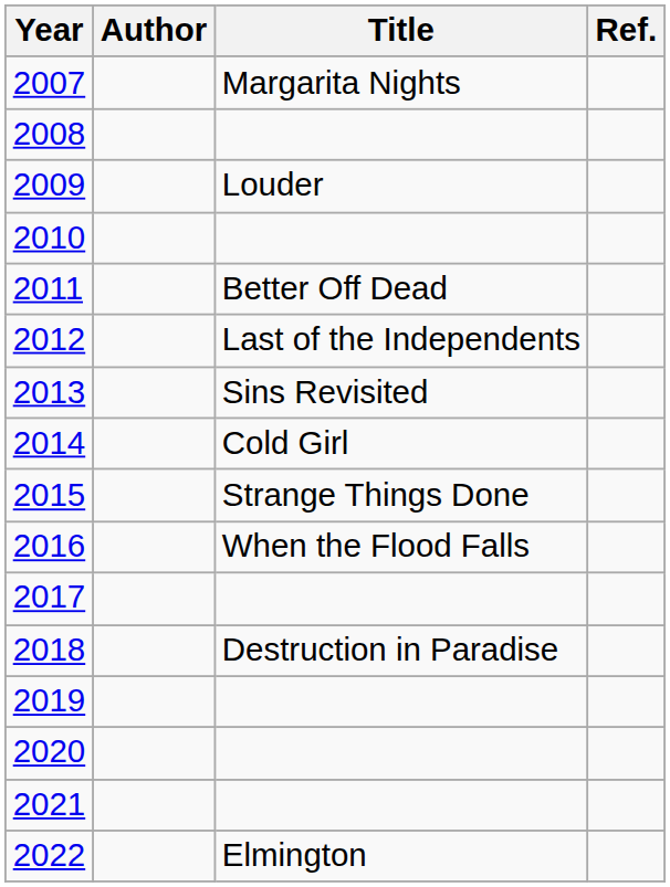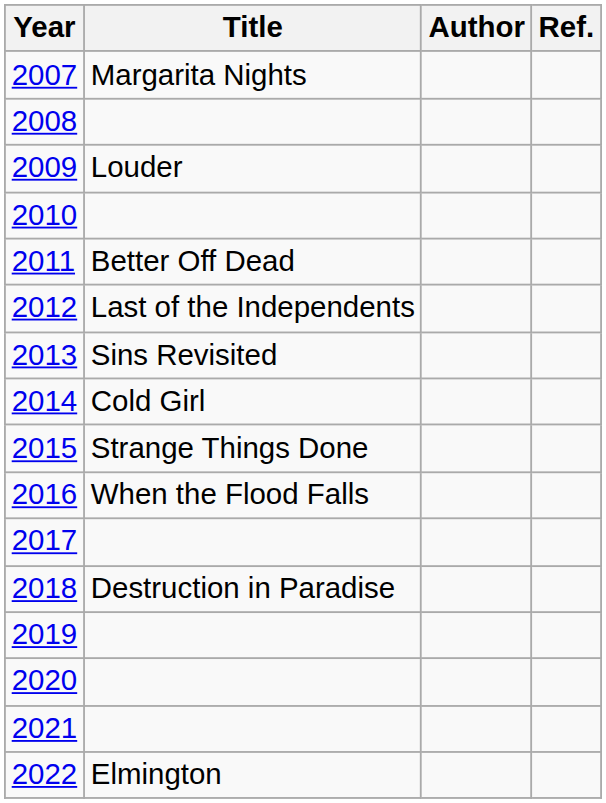columns swapped: Author <-> Title
